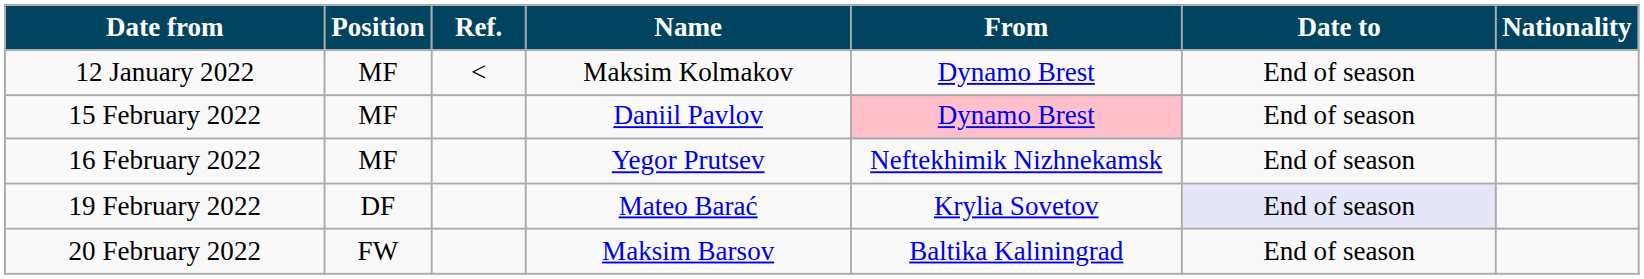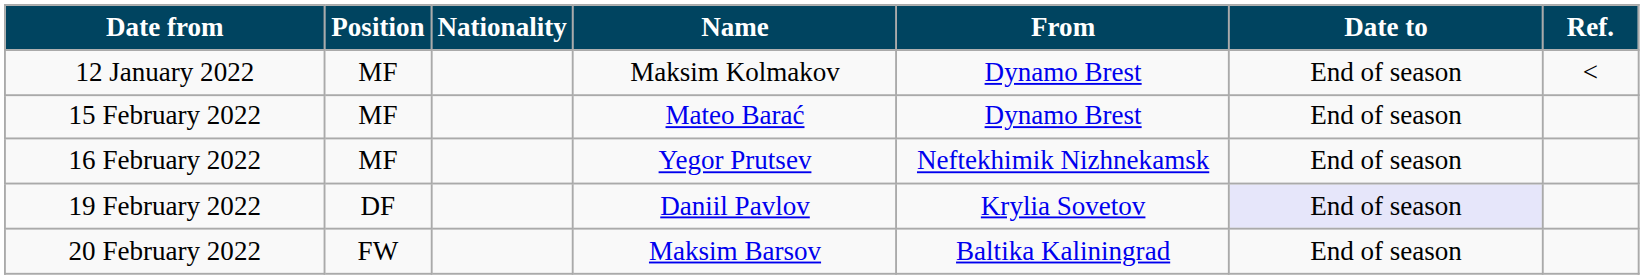columns swapped: Nationality <-> Ref.
15 February 2022 | Name: Daniil Pavlov -> Mateo Barać
15 February 2022 | From: pink background -> no background
19 February 2022 | Name: Mateo Barać -> Daniil Pavlov
